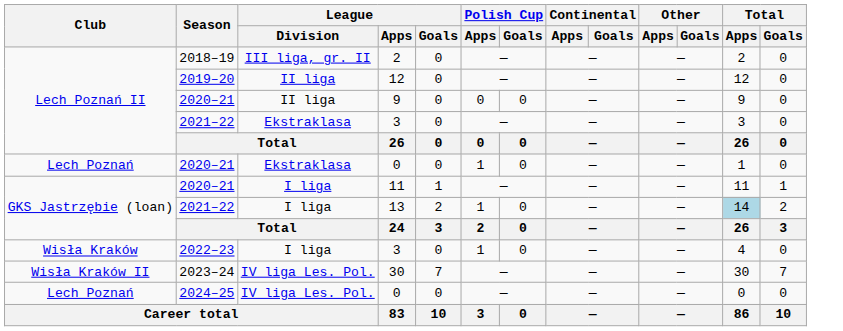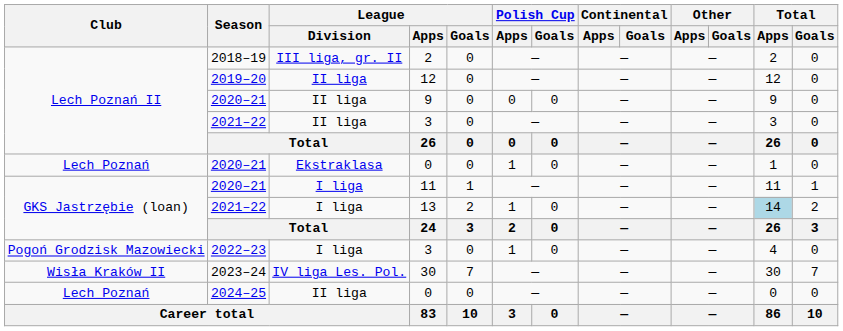2021–22 / 3 | League / Division: Ekstraklasa -> II liga
2022–23 / 3 | Club: Wisła Kraków -> Pogoń Grodzisk Mazowiecki
2024–25 / 0 | League / Division: IV liga Les. Pol. -> II liga
